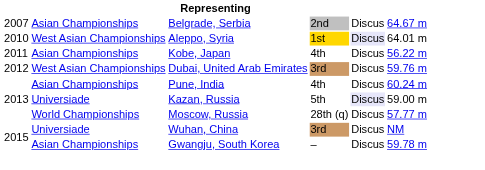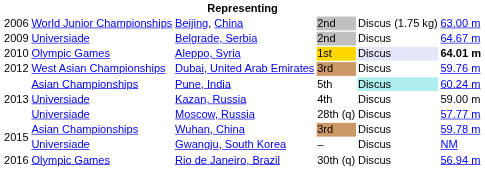+ row: 2006 | World Junior Championships | Beijing, China | 2nd | Discus (1.75 kg) | 63.00 m
Belgrade, Serbia | column 1: 2007 -> 2009
Belgrade, Serbia | column 2: Asian Championships -> Universiade
Aleppo, Syria | column 2: West Asian Championships -> Olympic Games
Aleppo, Syria | column 6: normal -> bold
- row: 2011 | Asian Championships | Kobe, Japan | 4th | Discus | 56.22 m
Pune, India | column 4: 4th -> 5th
Pune, India | column 5: no background -> paleturquoise background
Kazan, Russia | column 4: 5th -> 4th
Kazan, Russia | column 5: lavender background -> no background
Moscow, Russia | column 2: World Championships -> Universiade
Wuhan, China | column 2: Universiade -> Asian Championships
Wuhan, China | column 6: NM -> 59.78 m
Gwangju, South Korea | column 2: Asian Championships -> Universiade
Gwangju, South Korea | column 6: 59.78 m -> NM
+ row: 2016 | Olympic Games | Rio de Janeiro, Brazil | 30th (q) | Discus | 56.94 m
